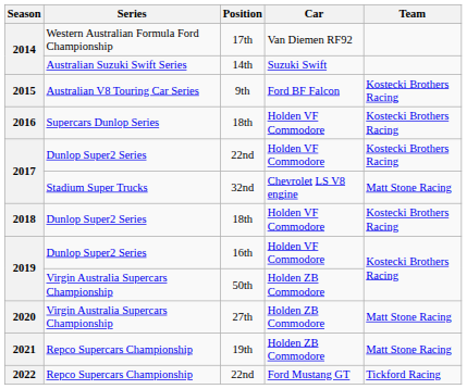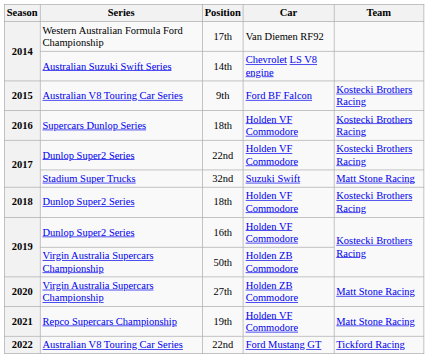14th | Car: Suzuki Swift -> Chevrolet LS V8 engine
32nd | Car: Chevrolet LS V8 engine -> Suzuki Swift
19th | Car: Holden ZB Commodore -> Holden VF Commodore
2022 / 22nd | Series: Repco Supercars Championship -> Australian V8 Touring Car Series
